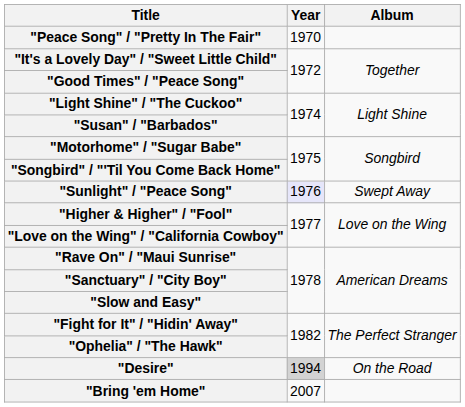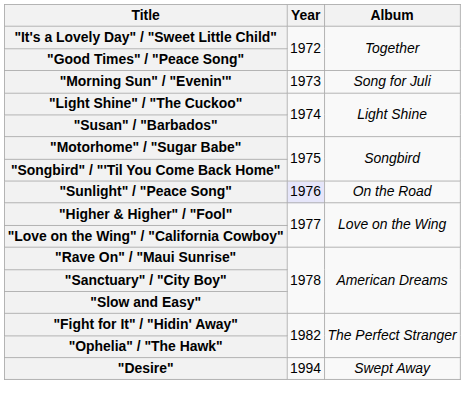- row: "Peace Song" / "Pretty In The Fair" | 1970
+ row: "Morning Sun" / "Evenin'" | 1973 | Song for Juli
"Sunlight" / "Peace Song" | Album: Swept Away -> On the Road
"Desire" | Year: lightgrey background -> no background
"Desire" | Album: On the Road -> Swept Away
- row: "Bring 'em Home" | 2007
